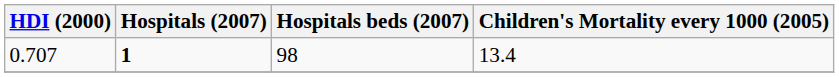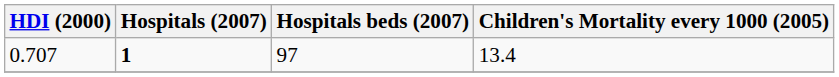0.707 | Hospitals beds (2007): 98 -> 97
